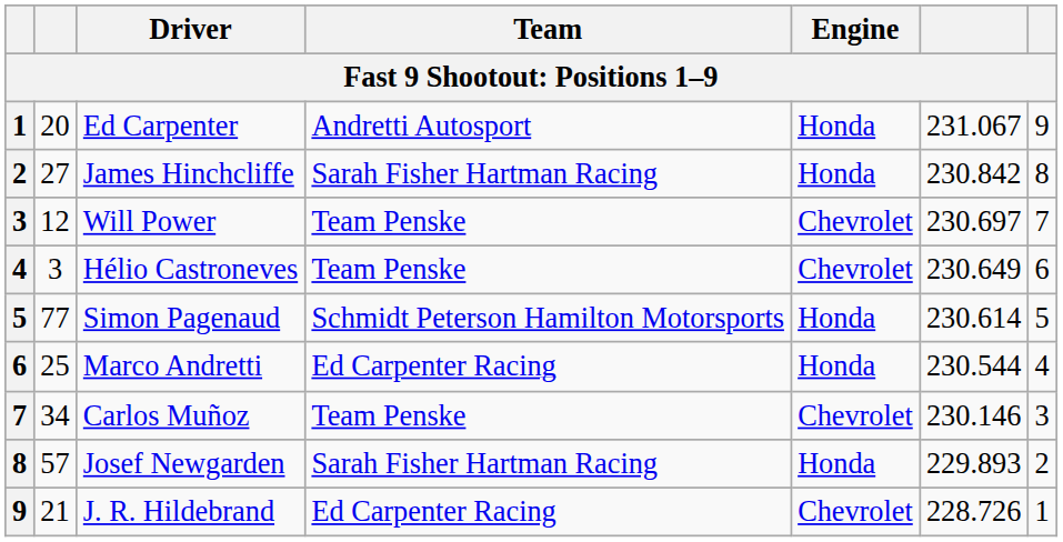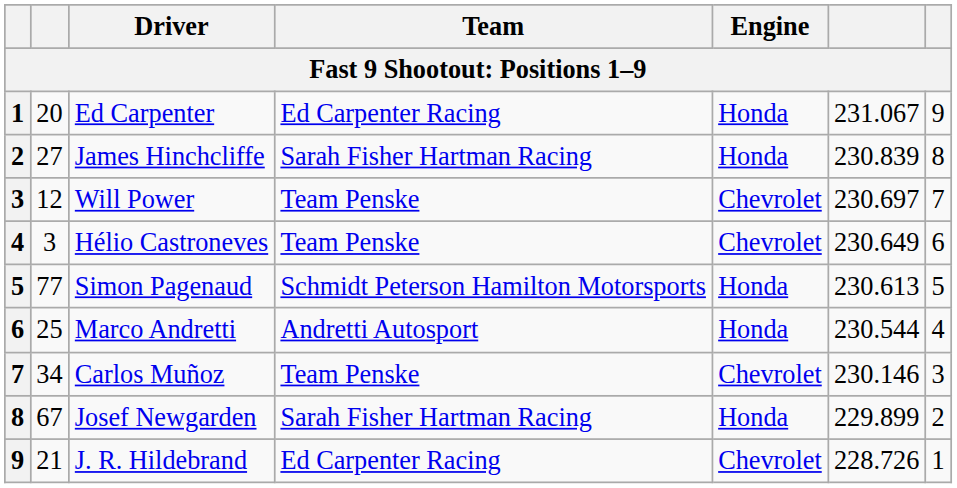Ed Carpenter | Team: Andretti Autosport -> Ed Carpenter Racing
James Hinchcliffe | column 6: 230.842 -> 230.839
Simon Pagenaud | column 6: 230.614 -> 230.613
Marco Andretti | Team: Ed Carpenter Racing -> Andretti Autosport
Josef Newgarden | column 2: 57 -> 67
Josef Newgarden | column 6: 229.893 -> 229.899
